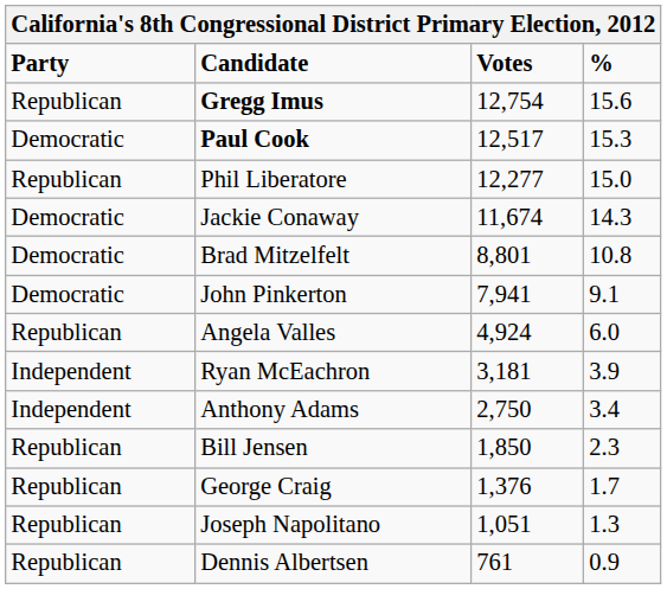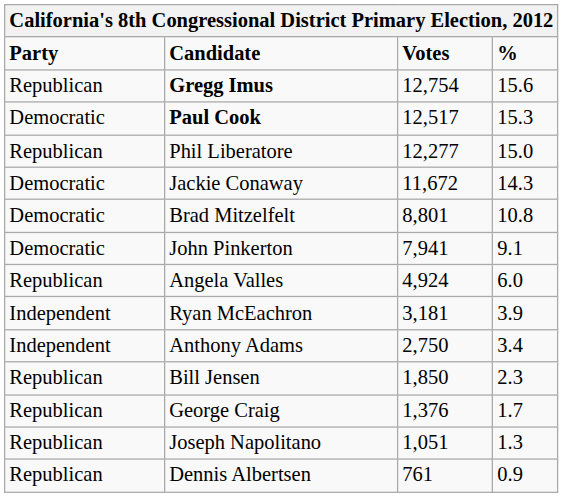Jackie Conaway | Votes: 11,674 -> 11,672
